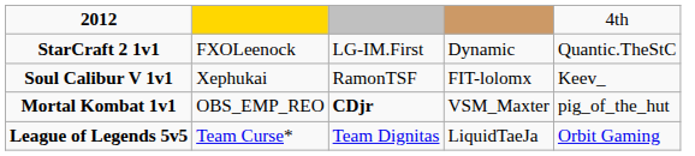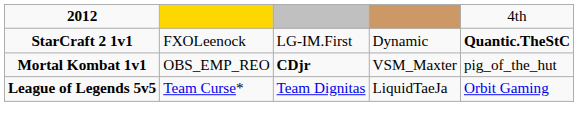StarCraft 2 1v1 | column 5: normal -> bold
- row: Soul Calibur V 1v1 | Xephukai | RamonTSF | FIT-lolomx | Keev_
